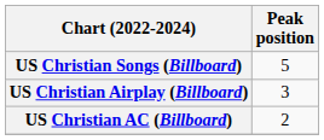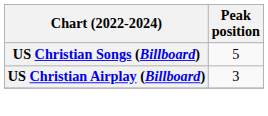- row: US Christian AC (Billboard) | 2
